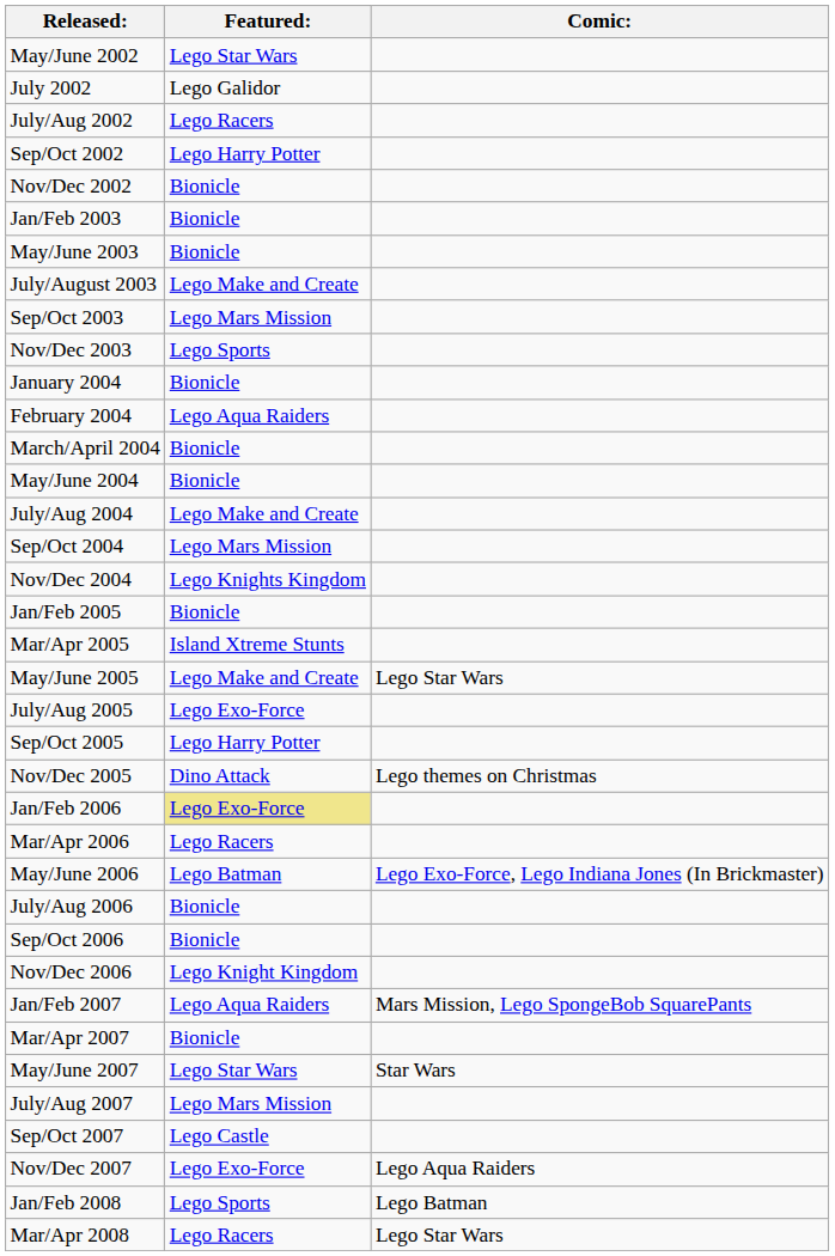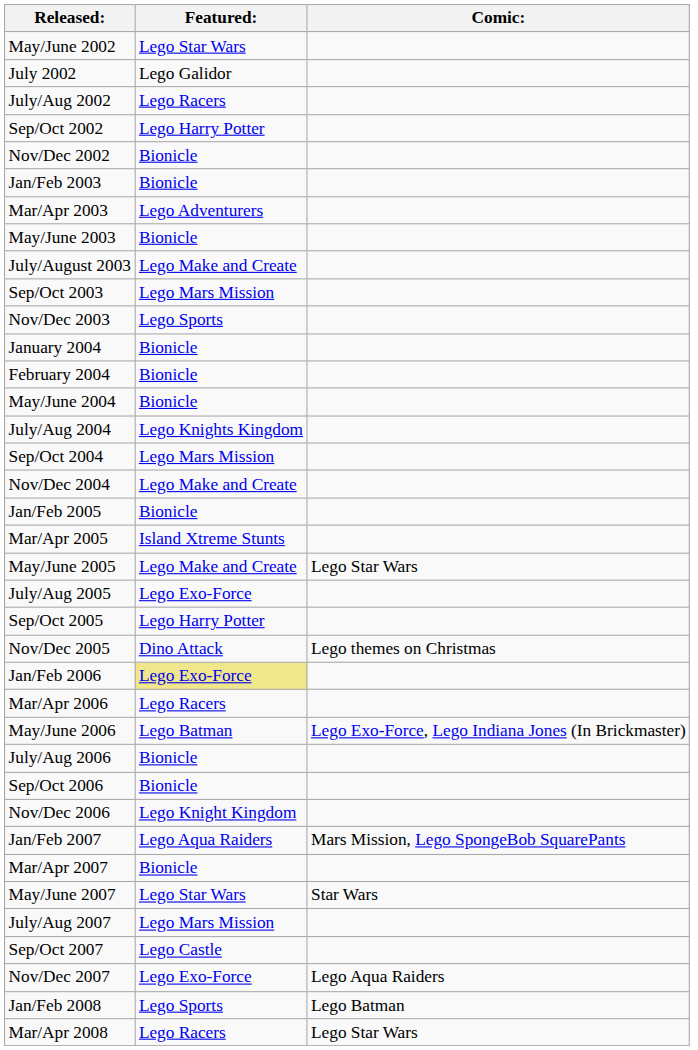+ row: Mar/Apr 2003 | Lego Adventurers
February 2004 | Featured:: Lego Aqua Raiders -> Bionicle
- row: March/April 2004 | Bionicle
July/Aug 2004 | Featured:: Lego Make and Create -> Lego Knights Kingdom
Nov/Dec 2004 | Featured:: Lego Knights Kingdom -> Lego Make and Create
